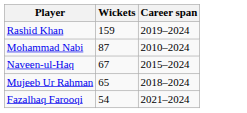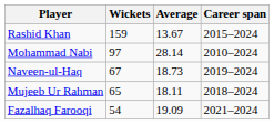+ column: Average | 13.67 | 28.14 | 18.73 | 18.11 | 19.09
Rashid Khan | Career span: 2019–2024 -> 2015–2024
Mohammad Nabi | Wickets: 87 -> 97
Naveen-ul-Haq | Career span: 2015–2024 -> 2019–2024
